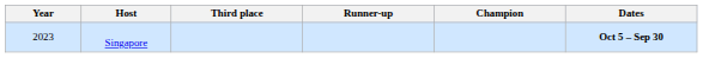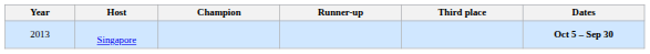columns swapped: Champion <-> Third place
Singapore | Year: 2023 -> 2013
